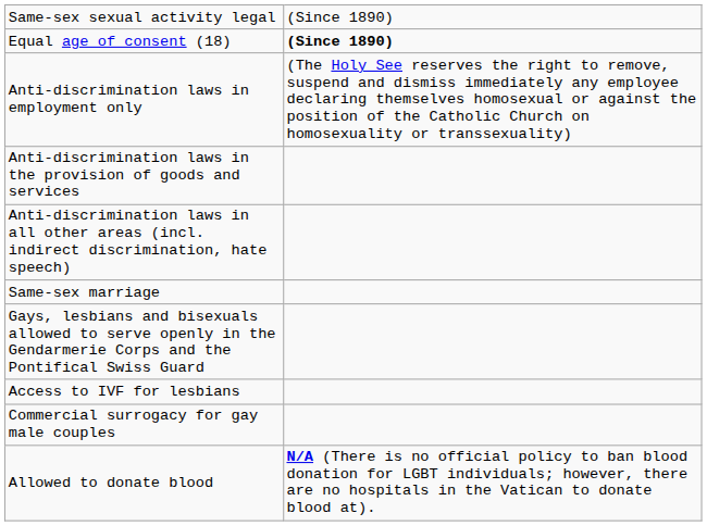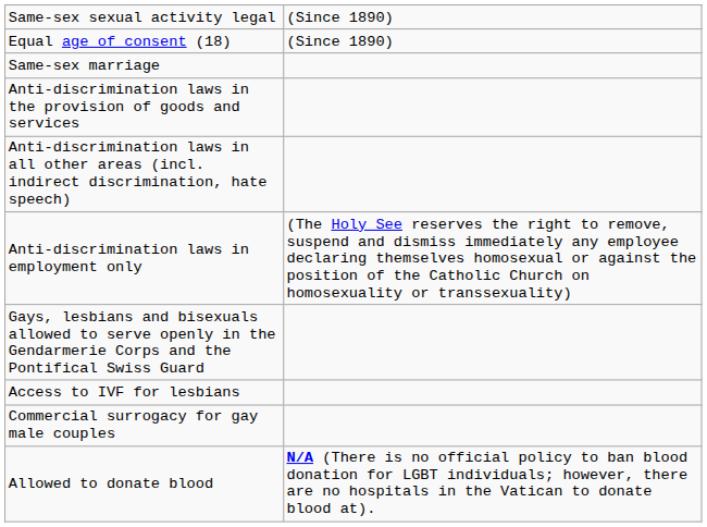Equal age of consent (18) | column 2: bold -> normal
rows swapped: Anti-discrimination laws in employment only <-> Same-sex marriage
